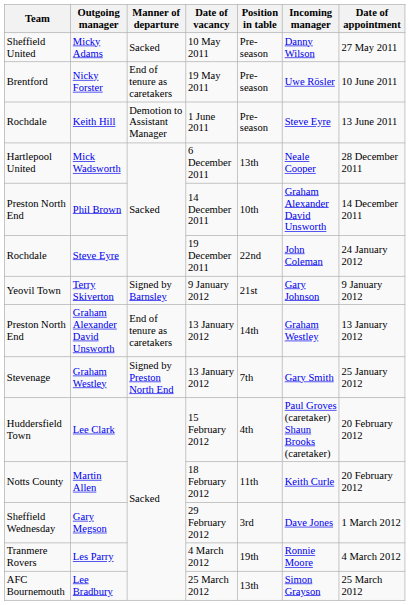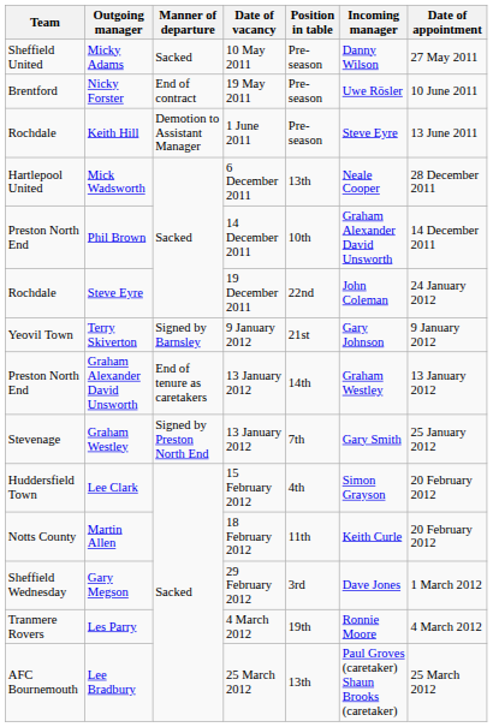Nicky Forster | Manner of departure: End of tenure as caretakers -> End of contract
Lee Clark | Incoming manager: Paul Groves (caretaker) Shaun Brooks (caretaker) -> Simon Grayson
Lee Bradbury | Incoming manager: Simon Grayson -> Paul Groves (caretaker) Shaun Brooks (caretaker)
